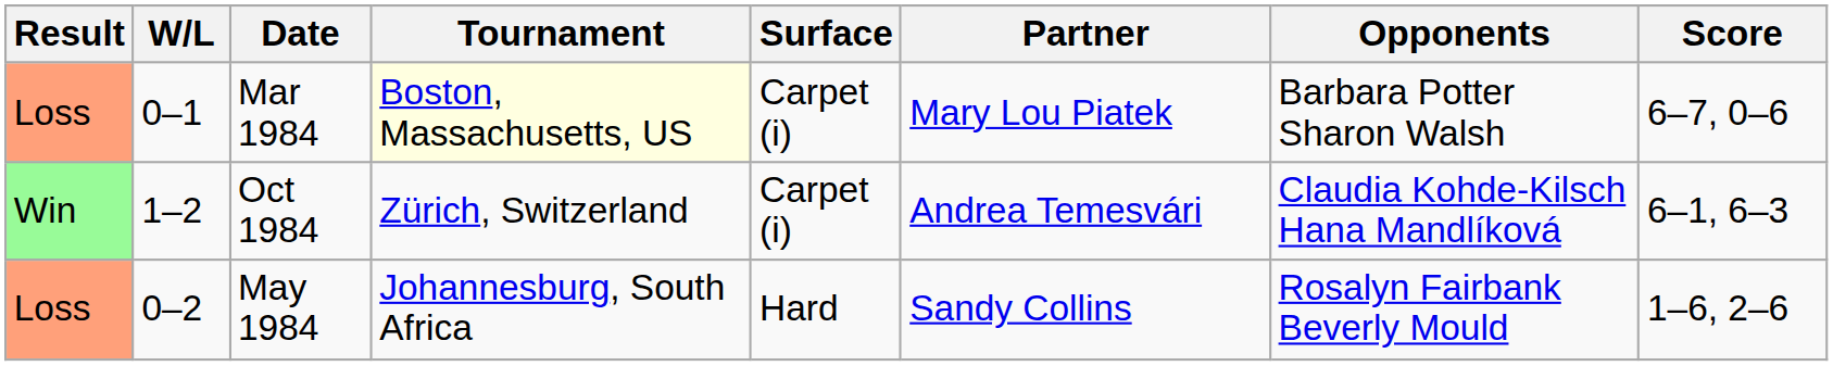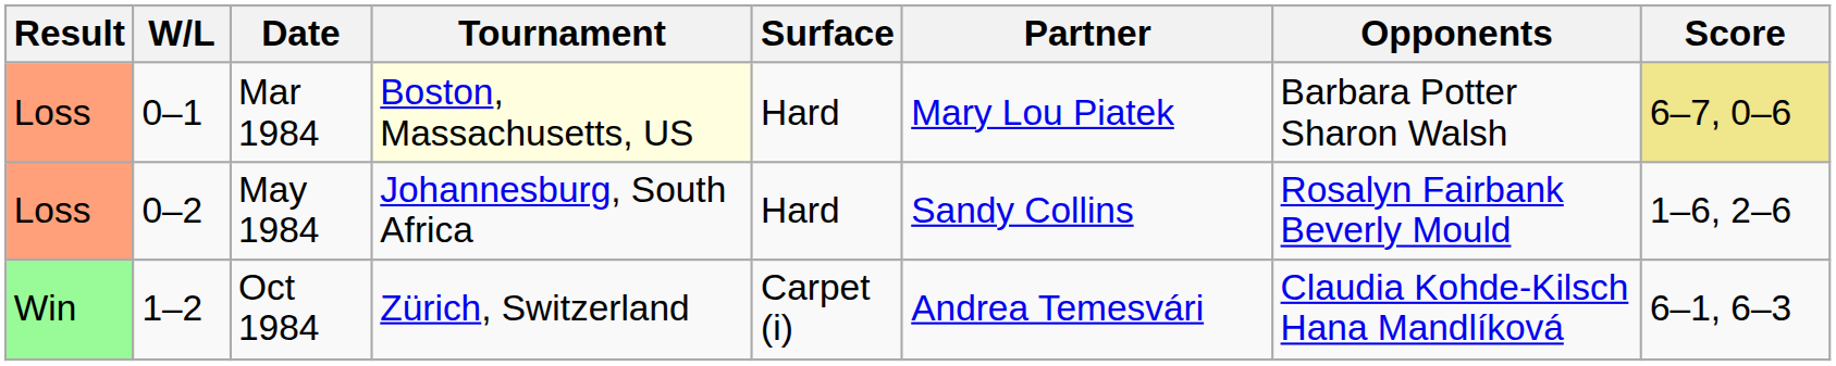Mar 1984 | Surface: Carpet (i) -> Hard
Mar 1984 | Score: no background -> khaki background
rows swapped: May 1984 <-> Oct 1984
